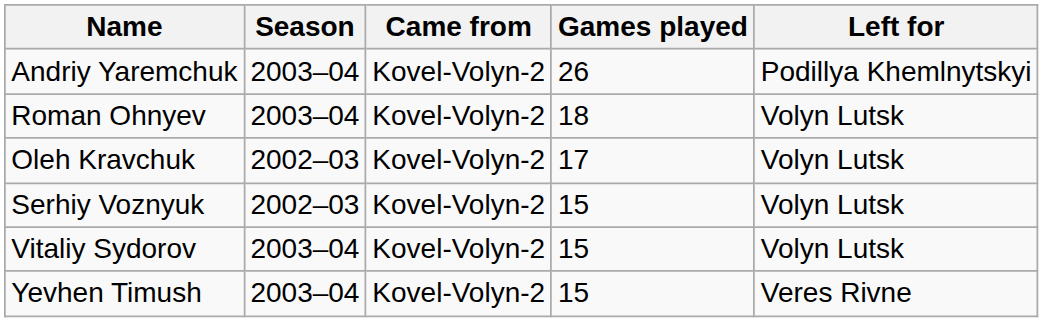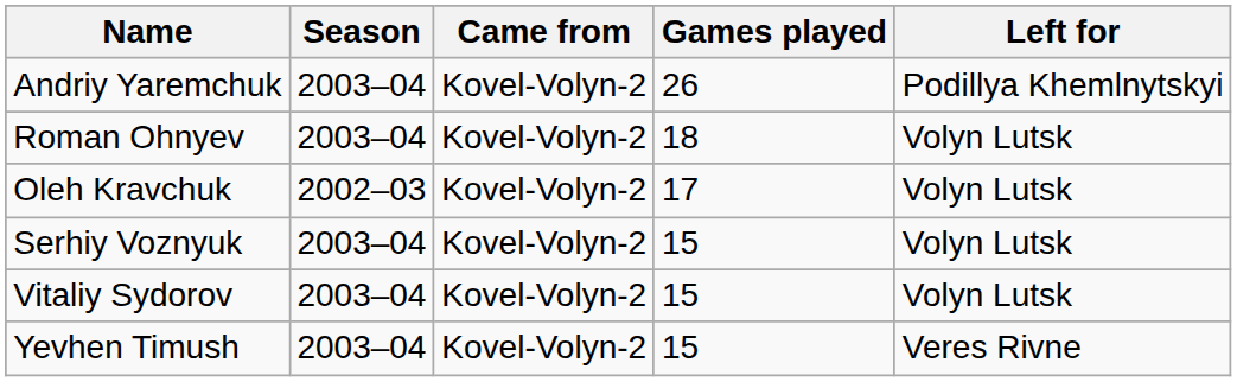Serhiy Voznyuk | Season: 2002–03 -> 2003–04
